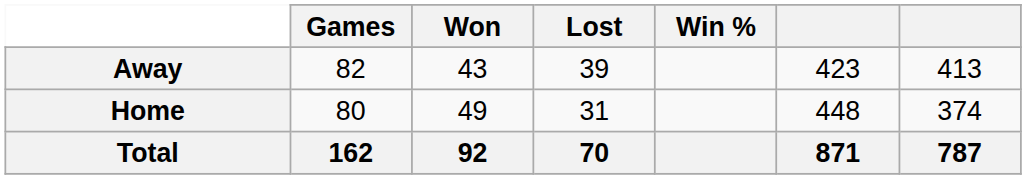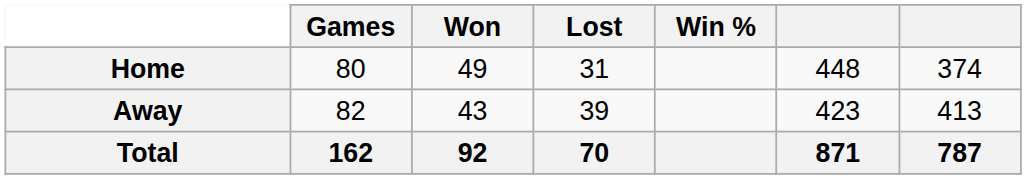rows swapped: Home <-> Away
